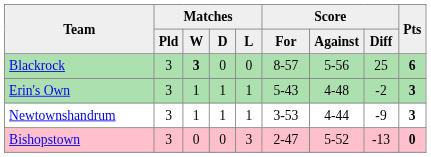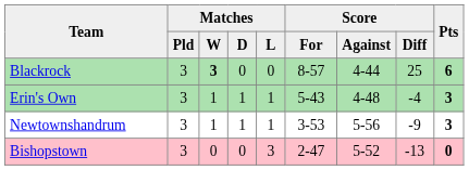Blackrock | Score / Against: 5-56 -> 4-44
Erin's Own | Score / Diff: -2 -> -4
Newtownshandrum | Score / Against: 4-44 -> 5-56
